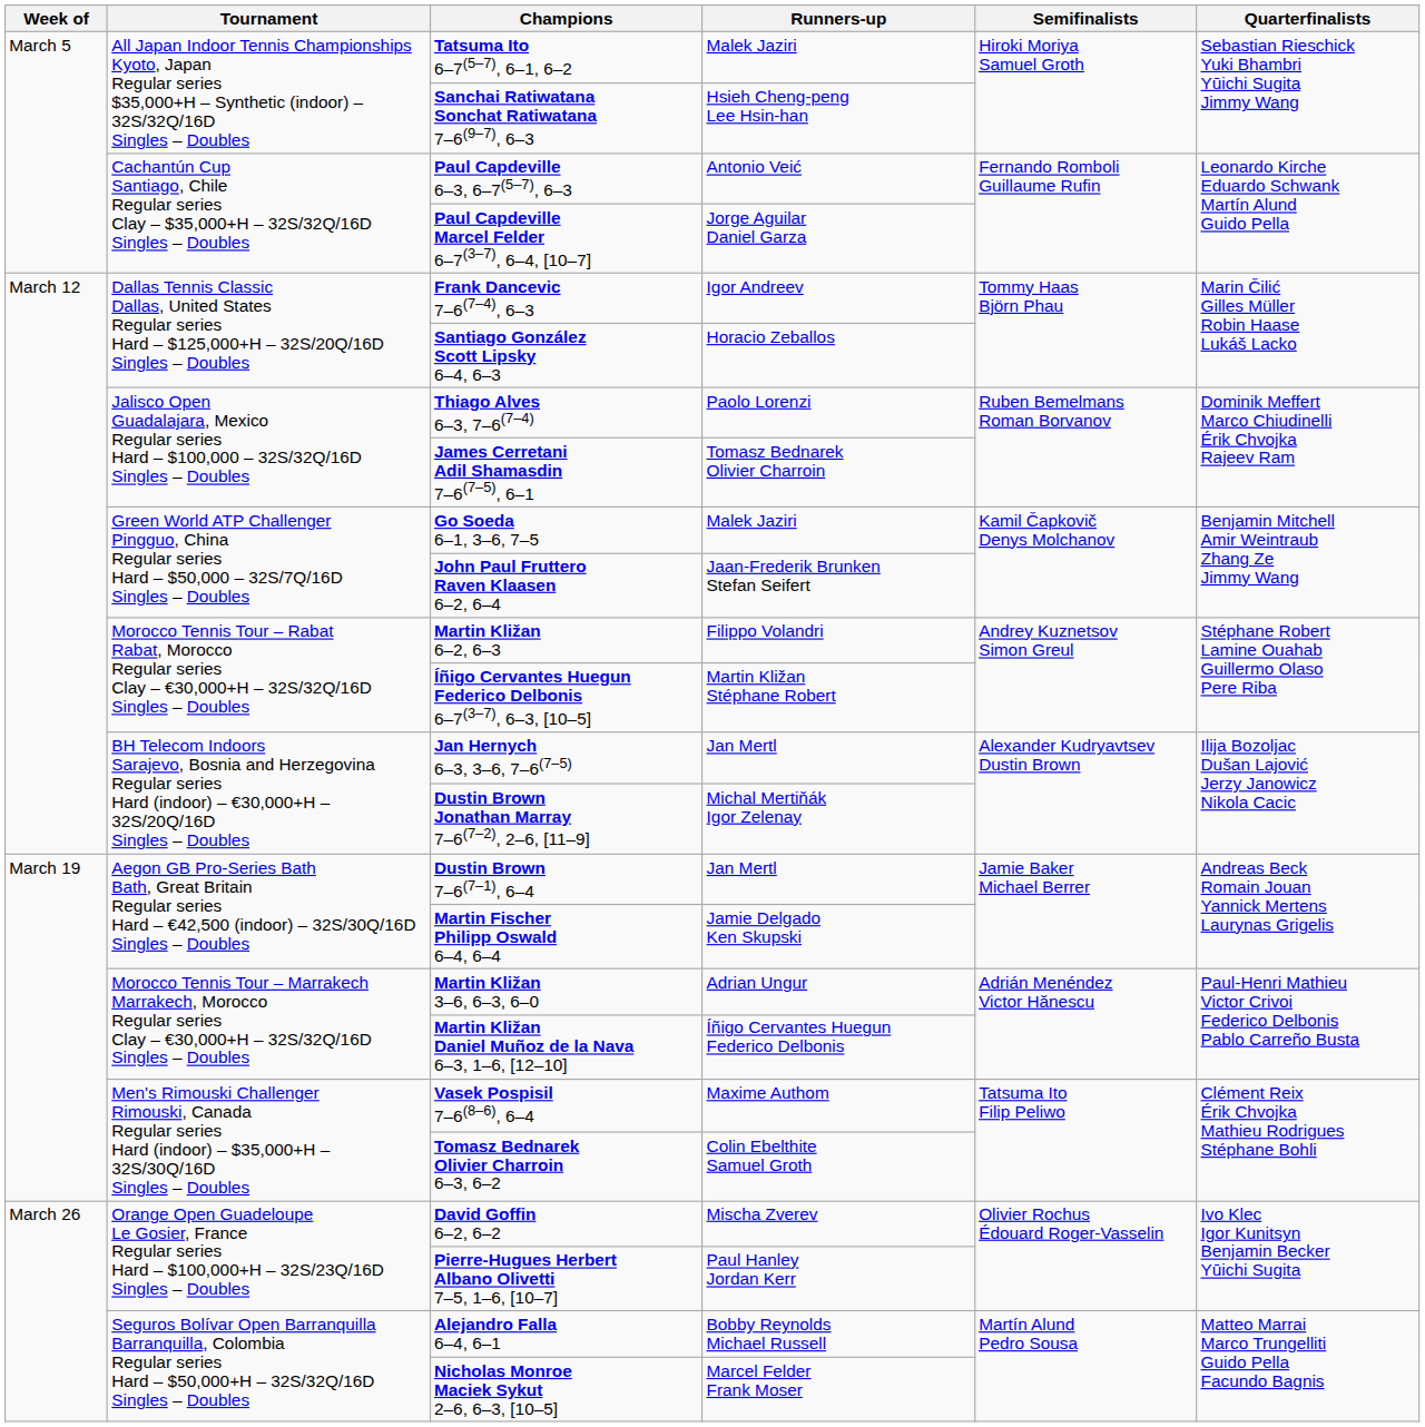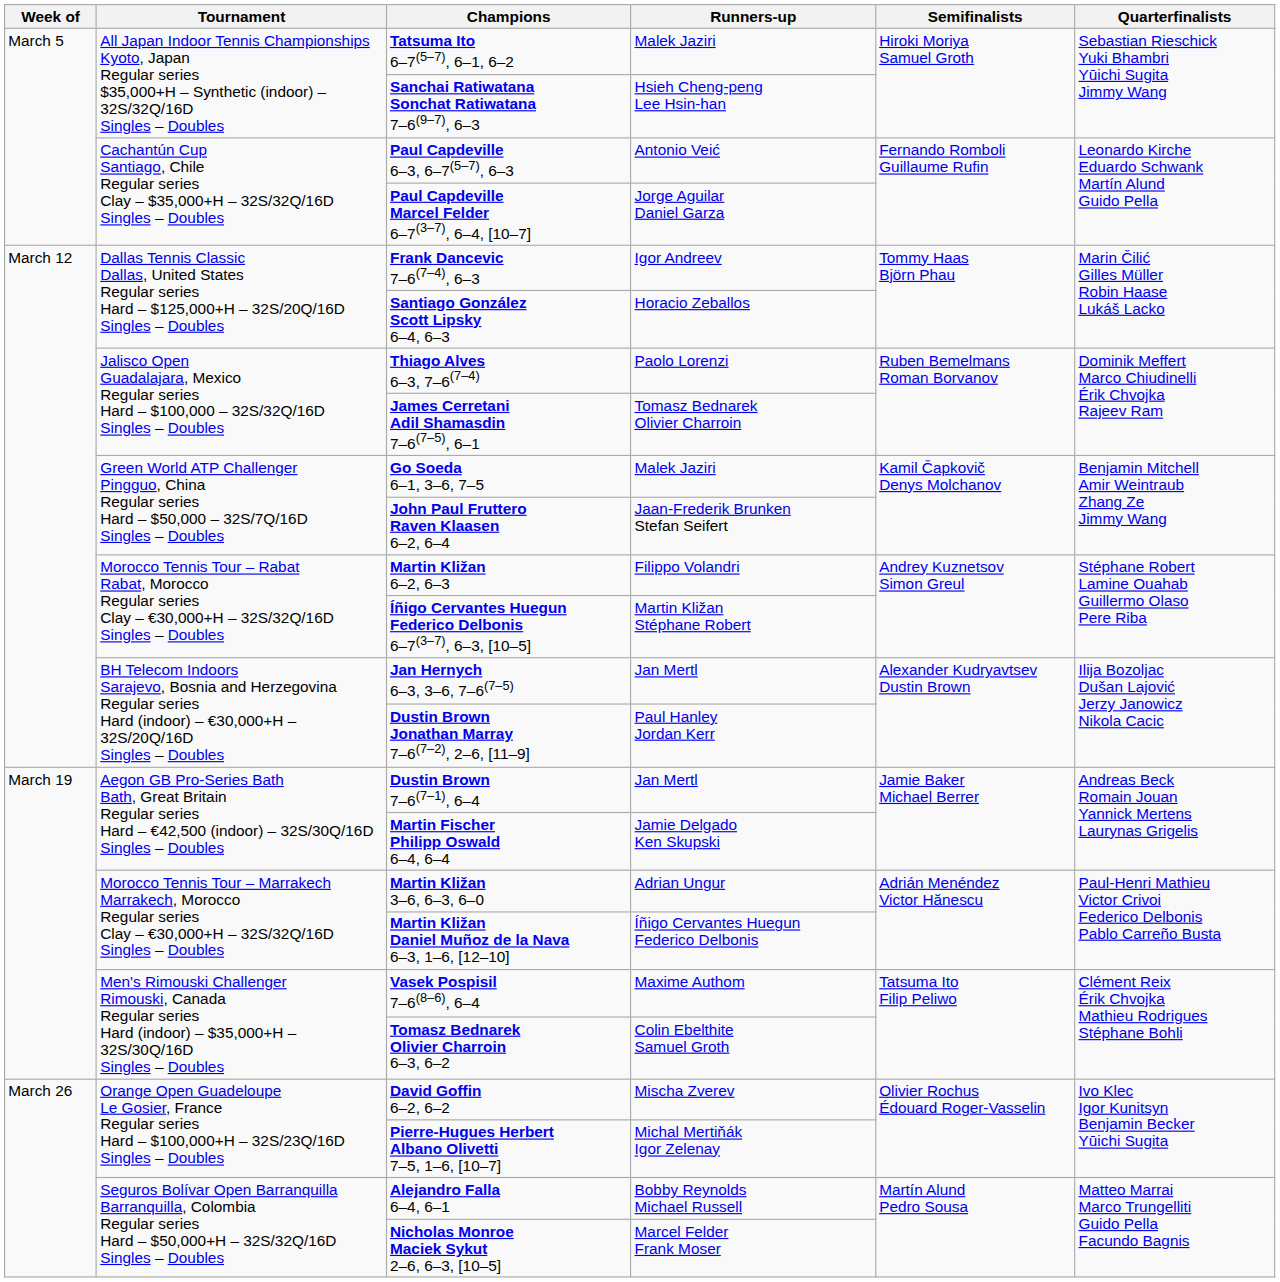Dustin Brown Jonathan Marray 7–6(7–2), 2–6, [11–9] | Runners-up: Michal Mertiňák Igor Zelenay -> Paul Hanley Jordan Kerr
Pierre-Hugues Herbert Albano Olivetti 7–5, 1–6, [10–7] | Runners-up: Paul Hanley Jordan Kerr -> Michal Mertiňák Igor Zelenay
